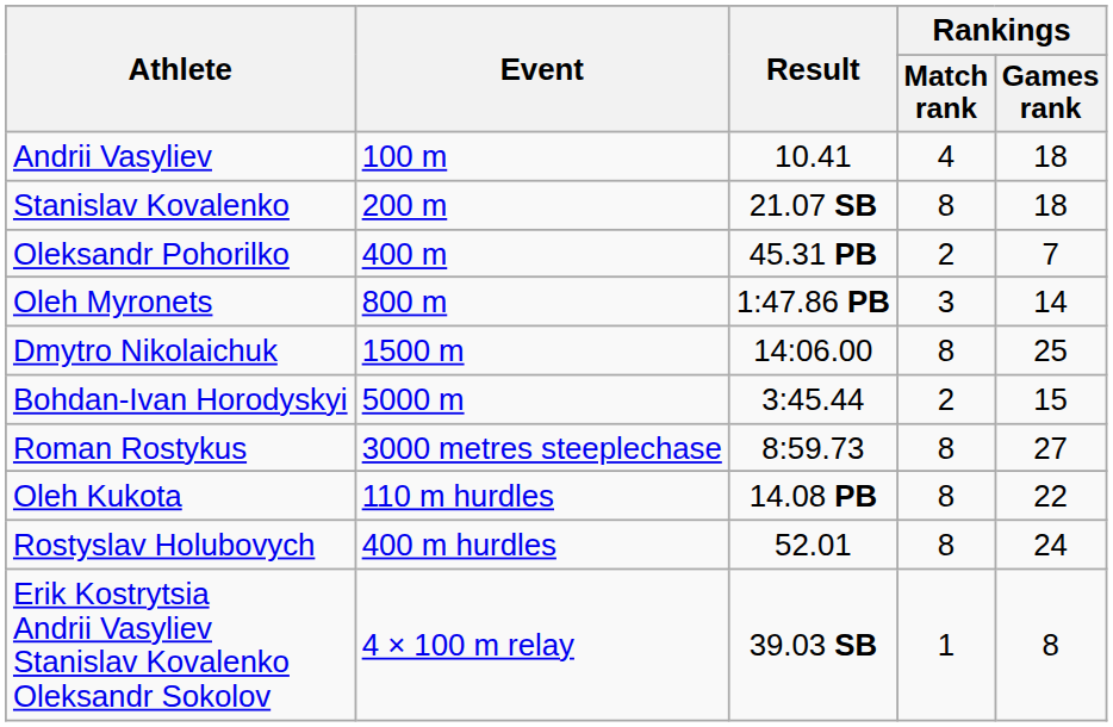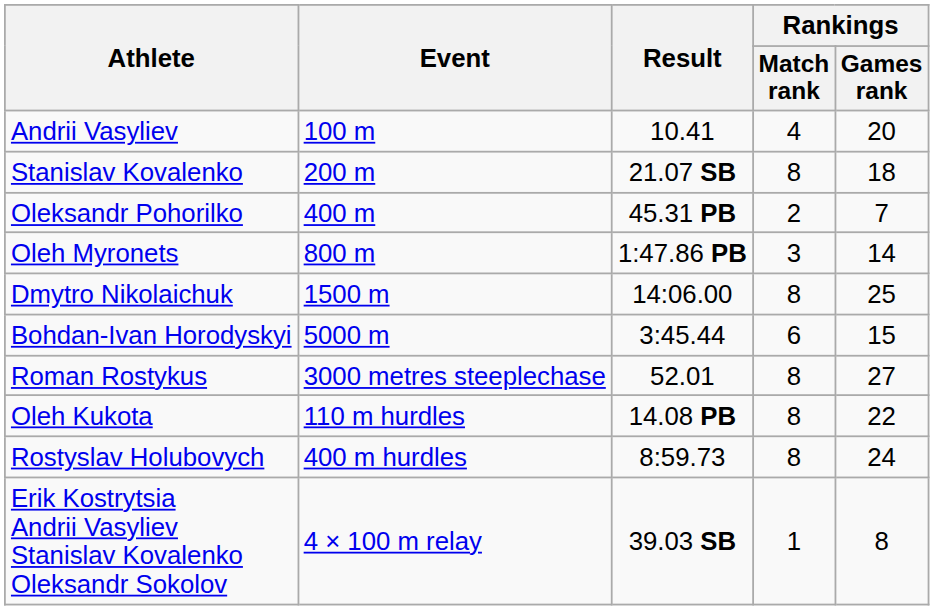Andrii Vasyliev | Rankings / Games rank: 18 -> 20
Bohdan-Ivan Horodyskyi | Rankings / Match rank: 2 -> 6
Roman Rostykus | Result: 8:59.73 -> 52.01
Rostyslav Holubovych | Result: 52.01 -> 8:59.73
